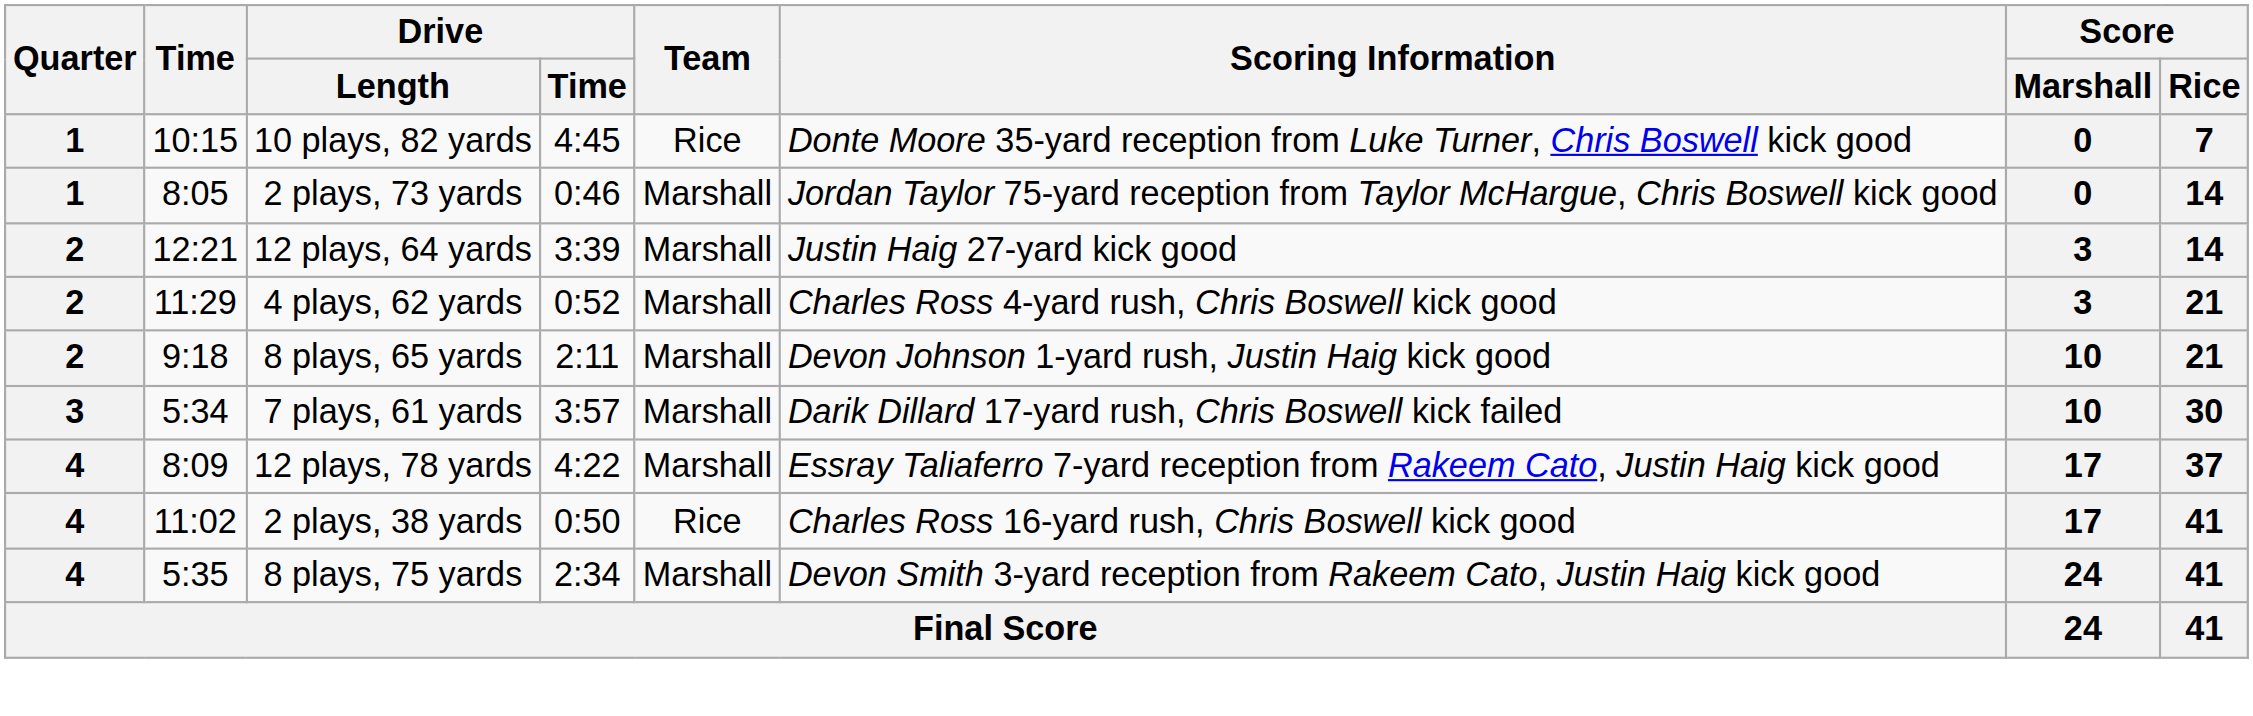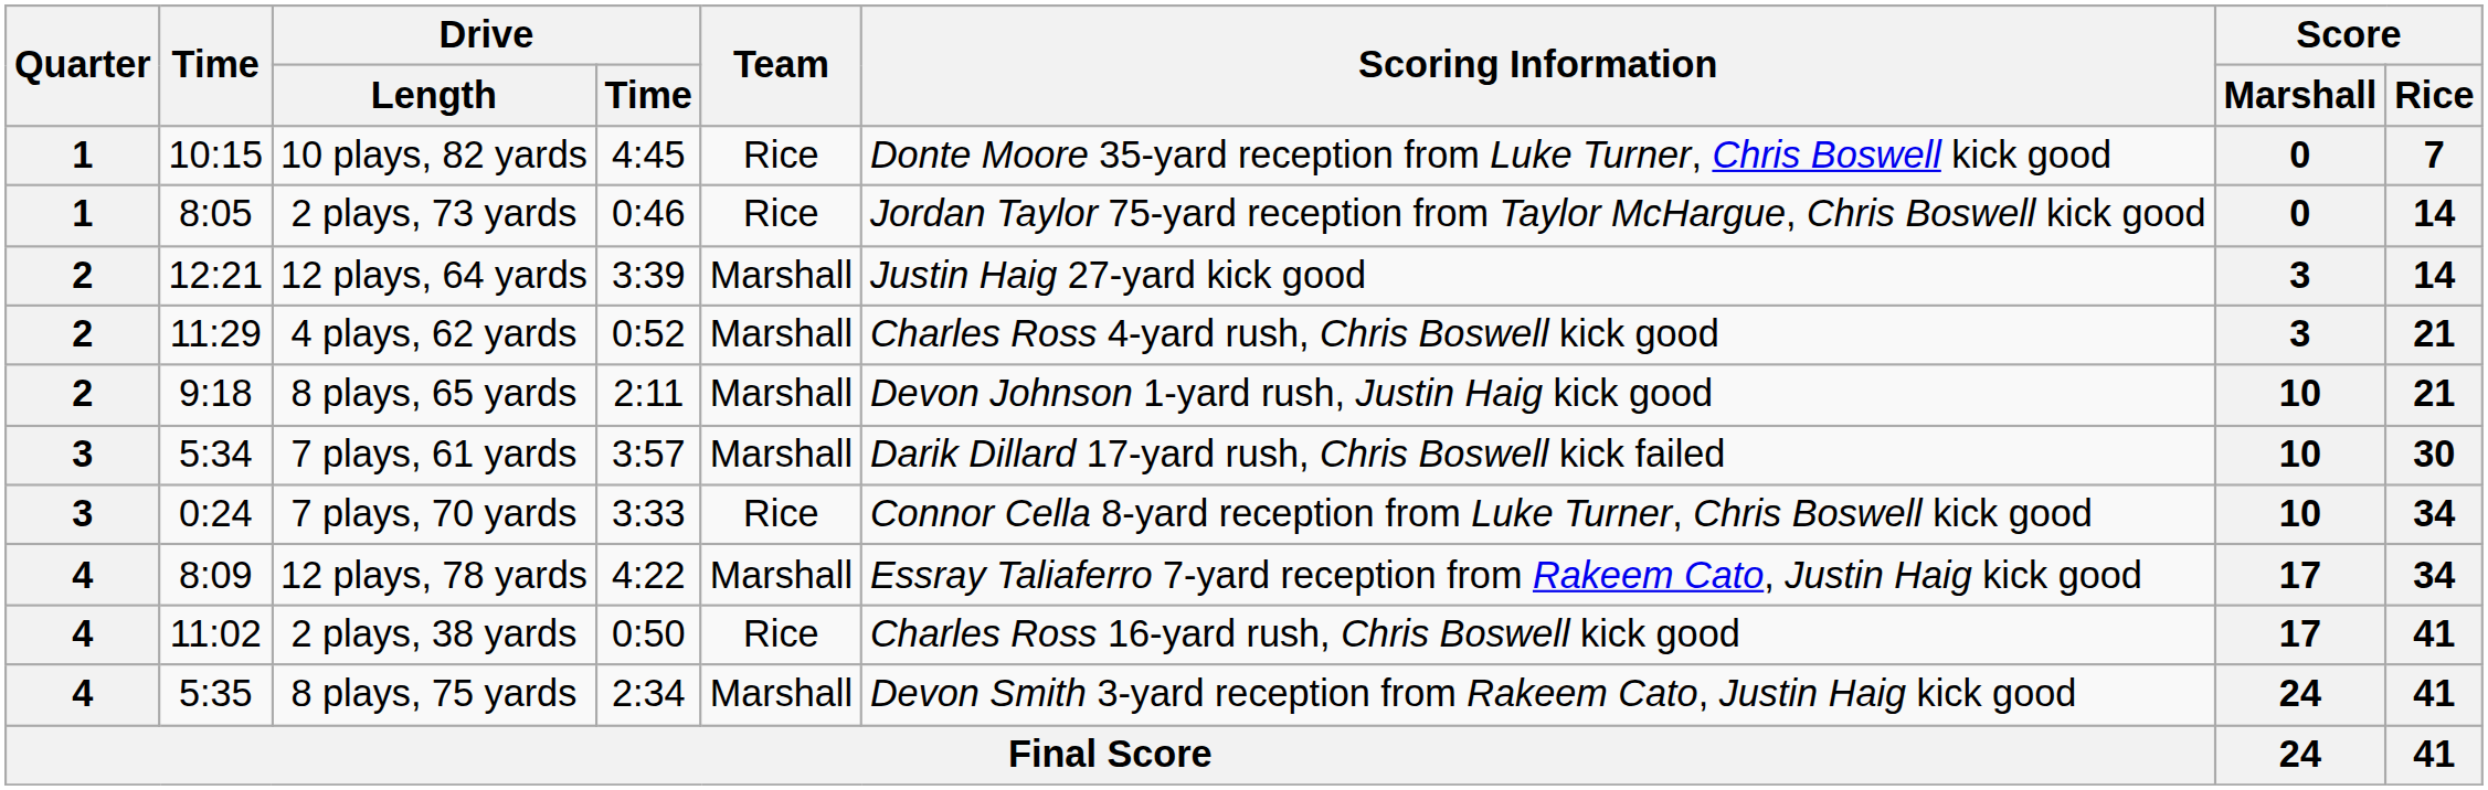2 plays, 73 yards | Team: Marshall -> Rice
+ row: 3 | 0:24 | 7 plays, 70 yards | 3:33 | Rice | Connor Cella 8-yard reception from Luke Turner, Chris Boswell kick good | 10 | 34
12 plays, 78 yards | Score / Rice: 37 -> 34
